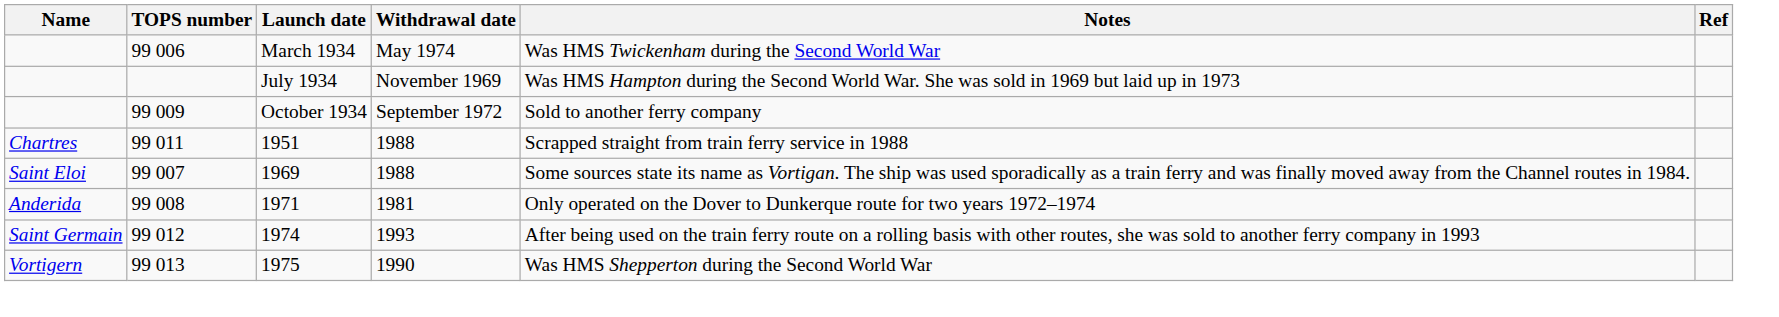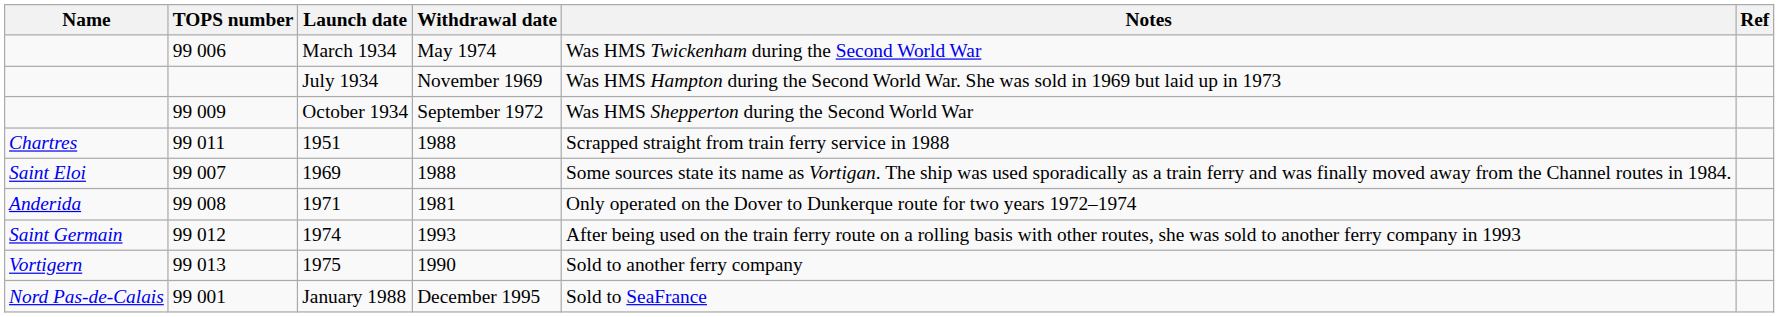99 009 | Notes: Sold to another ferry company -> Was HMS Shepperton during the Second World War
99 013 | Notes: Was HMS Shepperton during the Second World War -> Sold to another ferry company
+ row: Nord Pas-de-Calais | 99 001 | January 1988 | December 1995 | Sold to SeaFrance
